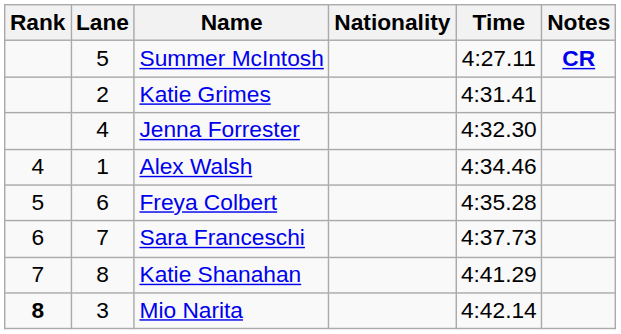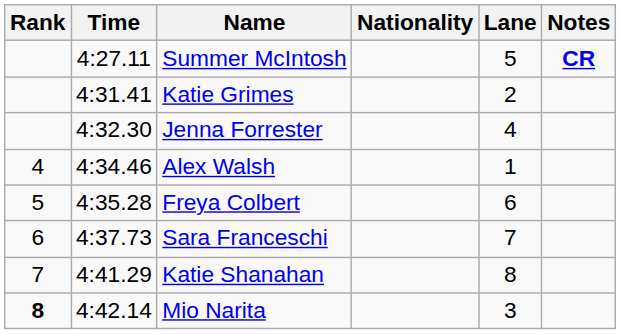columns swapped: Lane <-> Time
